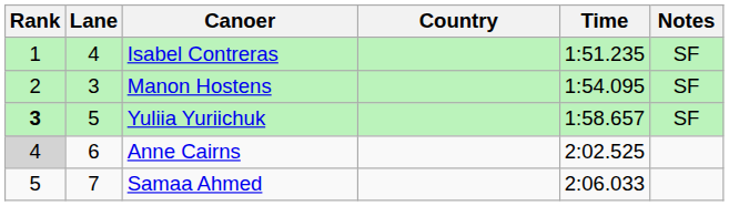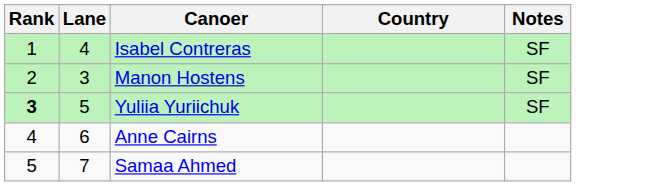- column: Time | 1:51.235 | 1:54.095 | 1:58.657 | 2:02.525 | 2:06.033
Anne Cairns | Rank: lightgrey background -> no background
